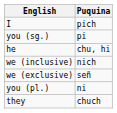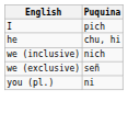- row: you (sg.) | pi
- row: they | chuch
